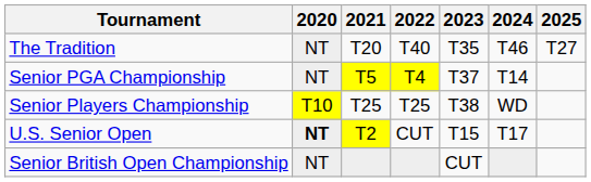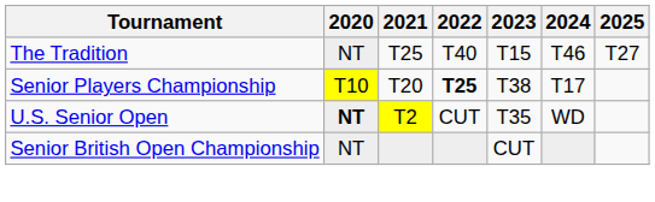The Tradition | 2021: T20 -> T25
The Tradition | 2023: T35 -> T15
- row: Senior PGA Championship | NT | T5 | T4 | T37 | T14
Senior Players Championship | 2021: T25 -> T20
Senior Players Championship | 2022: normal -> bold
Senior Players Championship | 2024: WD -> T17
U.S. Senior Open | 2023: T15 -> T35
U.S. Senior Open | 2024: T17 -> WD
